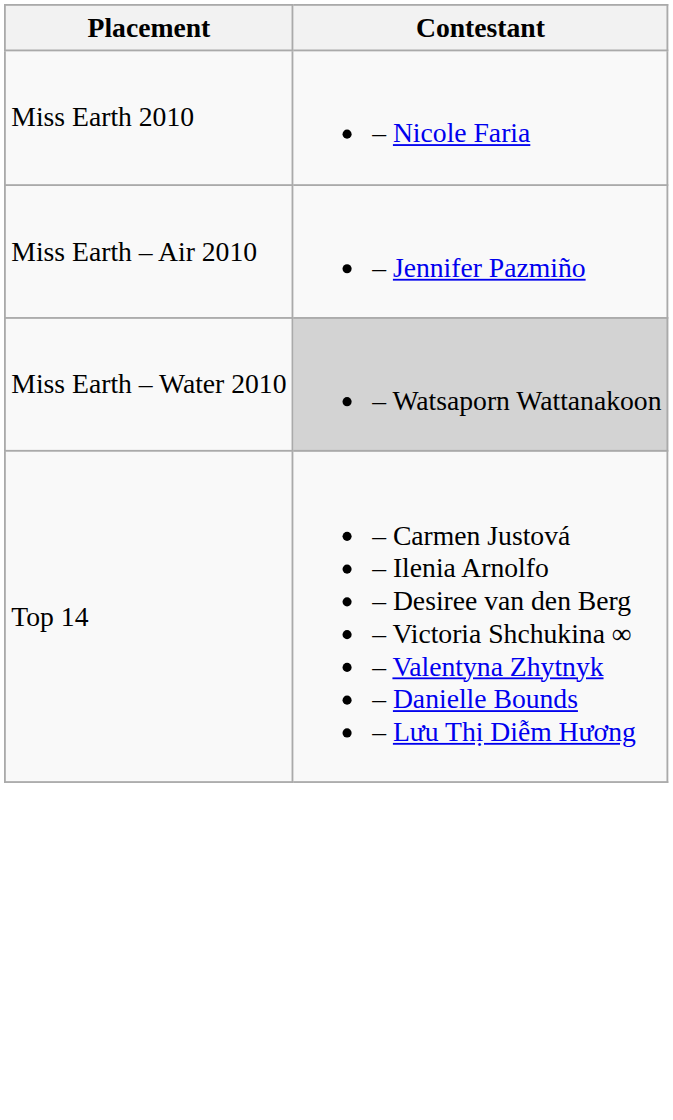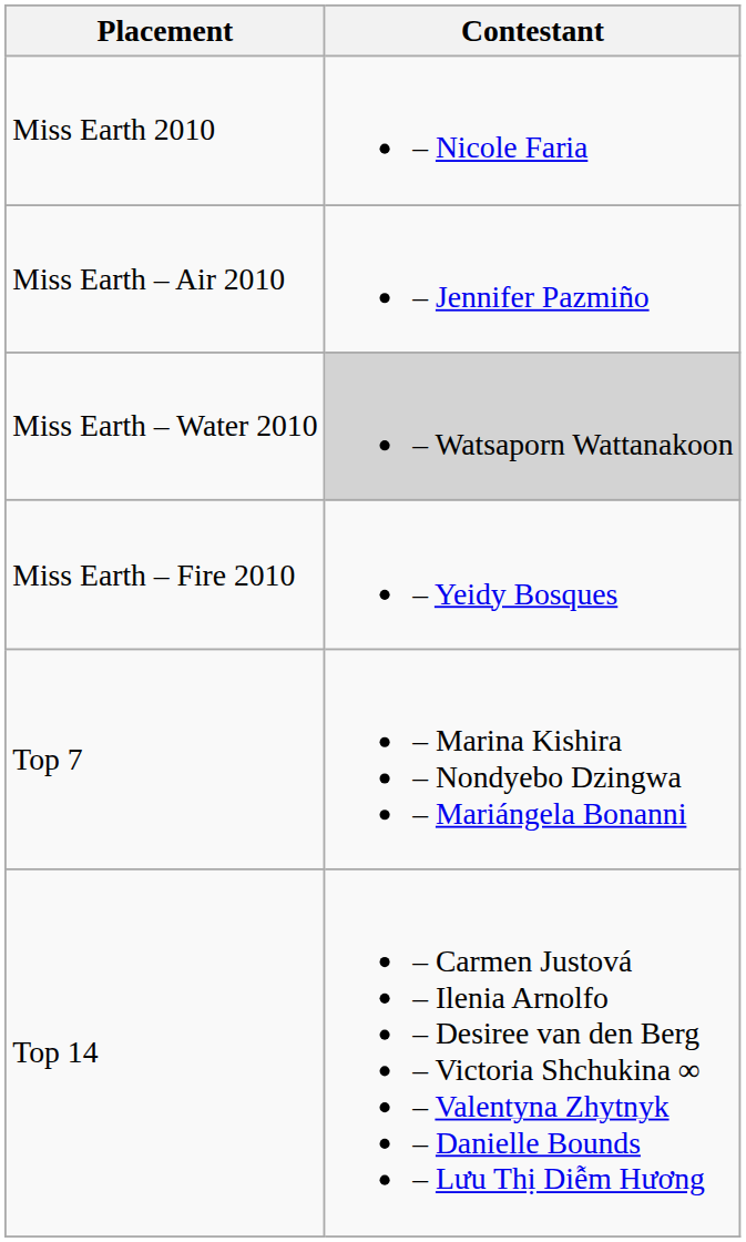+ row: Miss Earth – Fire 2010 | – Yeidy Bosques
+ row: Top 7 | – Marina Kishira – Nondyebo Dzingwa – Mariángela Bonanni
